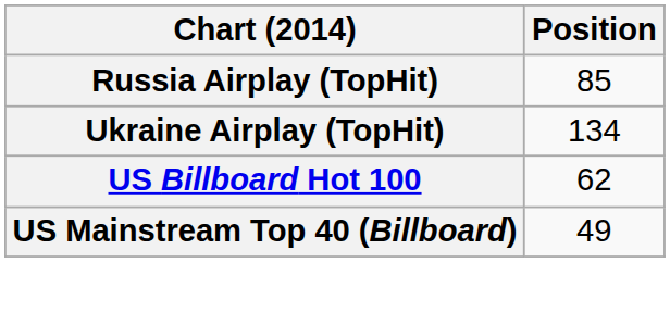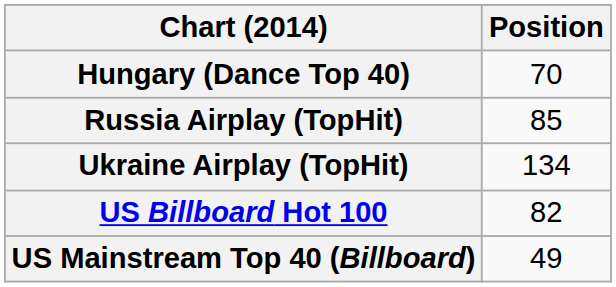+ row: Hungary (Dance Top 40) | 70
US Billboard Hot 100 | Position: 62 -> 82
